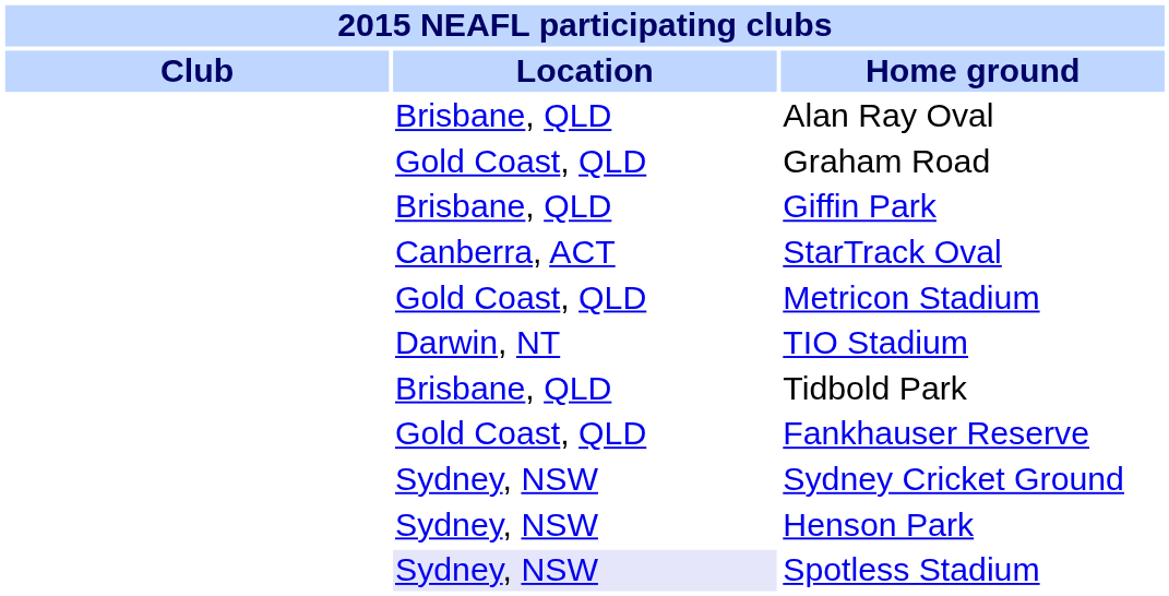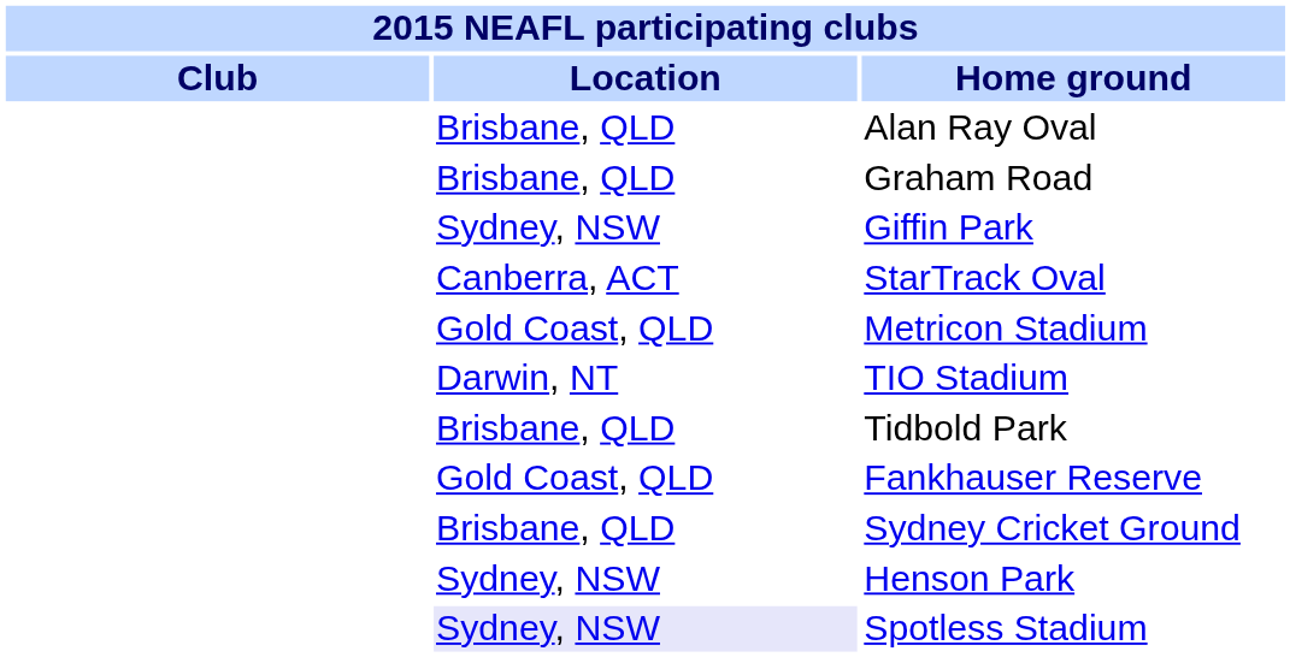Graham Road | Location: Gold Coast, QLD -> Brisbane, QLD
Giffin Park | Location: Brisbane, QLD -> Sydney, NSW
Sydney Cricket Ground | Location: Sydney, NSW -> Brisbane, QLD
